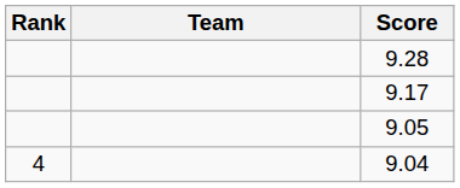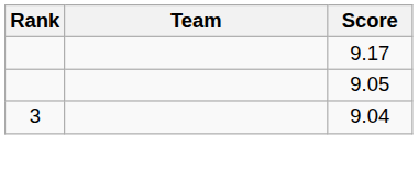- row: 9.28
9.04 | Rank: 4 -> 3
